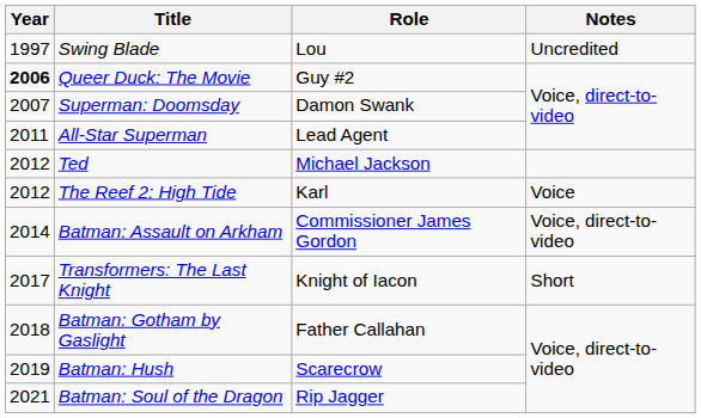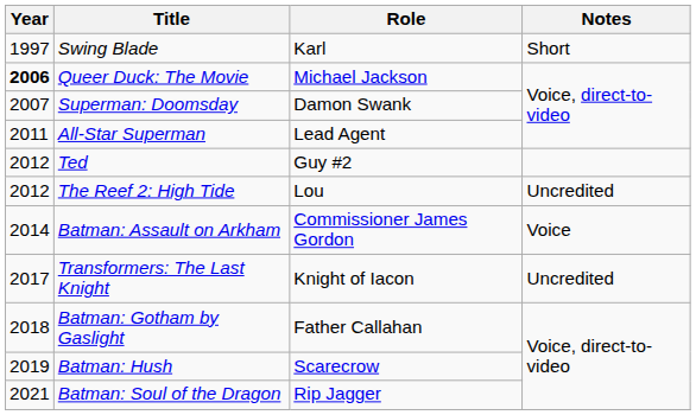Swing Blade | Role: Lou -> Karl
Swing Blade | Notes: Uncredited -> Short
Queer Duck: The Movie | Role: Guy #2 -> Michael Jackson
Ted | Role: Michael Jackson -> Guy #2
The Reef 2: High Tide | Role: Karl -> Lou
The Reef 2: High Tide | Notes: Voice -> Uncredited
Batman: Assault on Arkham | Notes: Voice, direct-to-video -> Voice
Transformers: The Last Knight | Notes: Short -> Uncredited
